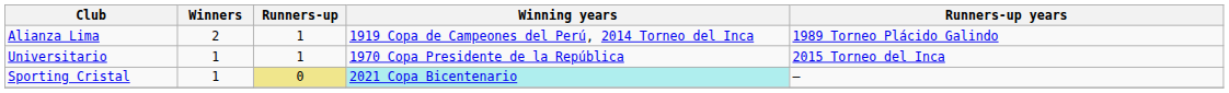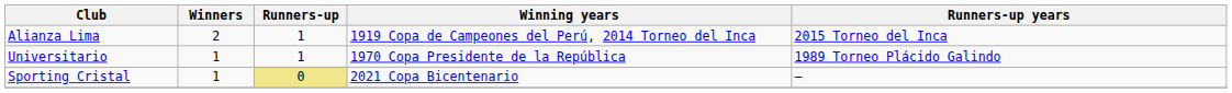Alianza Lima | Runners-up years: 1989 Torneo Plácido Galindo -> 2015 Torneo del Inca
Universitario | Runners-up years: 2015 Torneo del Inca -> 1989 Torneo Plácido Galindo
Sporting Cristal | Winning years: paleturquoise background -> no background
